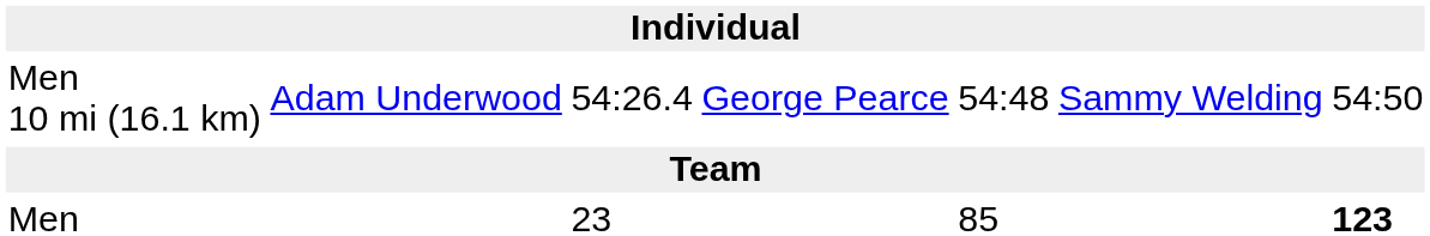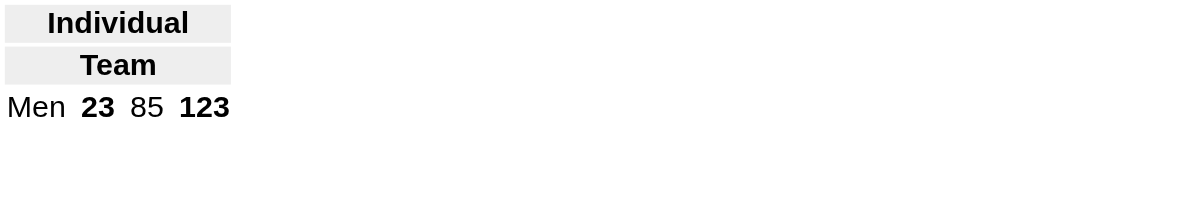- row: Men 10 mi (16.1 km) | Adam Underwood | 54:26.4 | George Pearce | 54:48 | Sammy Welding | 54:50
Men | column 3: normal -> bold
